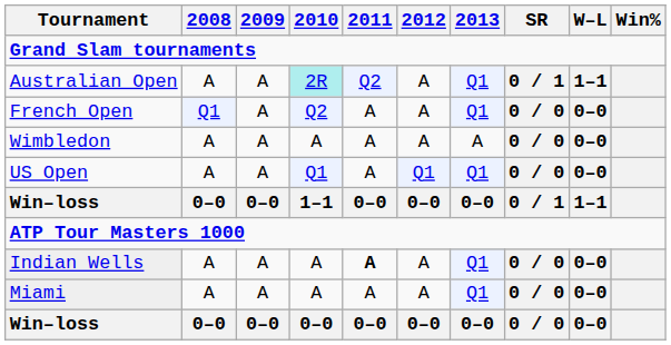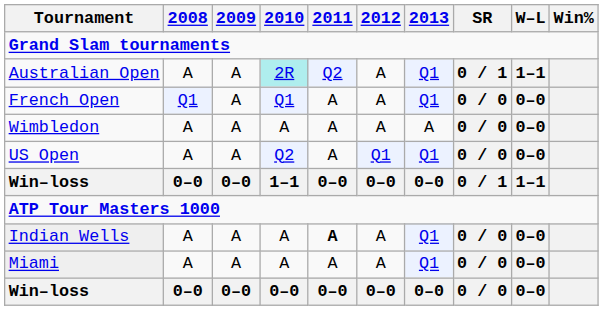French Open | 2010: Q2 -> Q1
US Open | 2010: Q1 -> Q2
